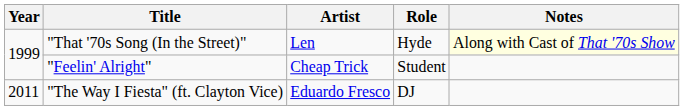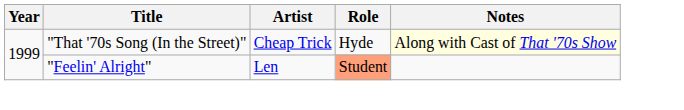"That '70s Song (In the Street)" | Artist: Len -> Cheap Trick
"Feelin' Alright" | Artist: Cheap Trick -> Len
"Feelin' Alright" | Role: no background -> lightsalmon background
- row: 2011 | "The Way I Fiesta" (ft. Clayton Vice) | Eduardo Fresco | DJ
